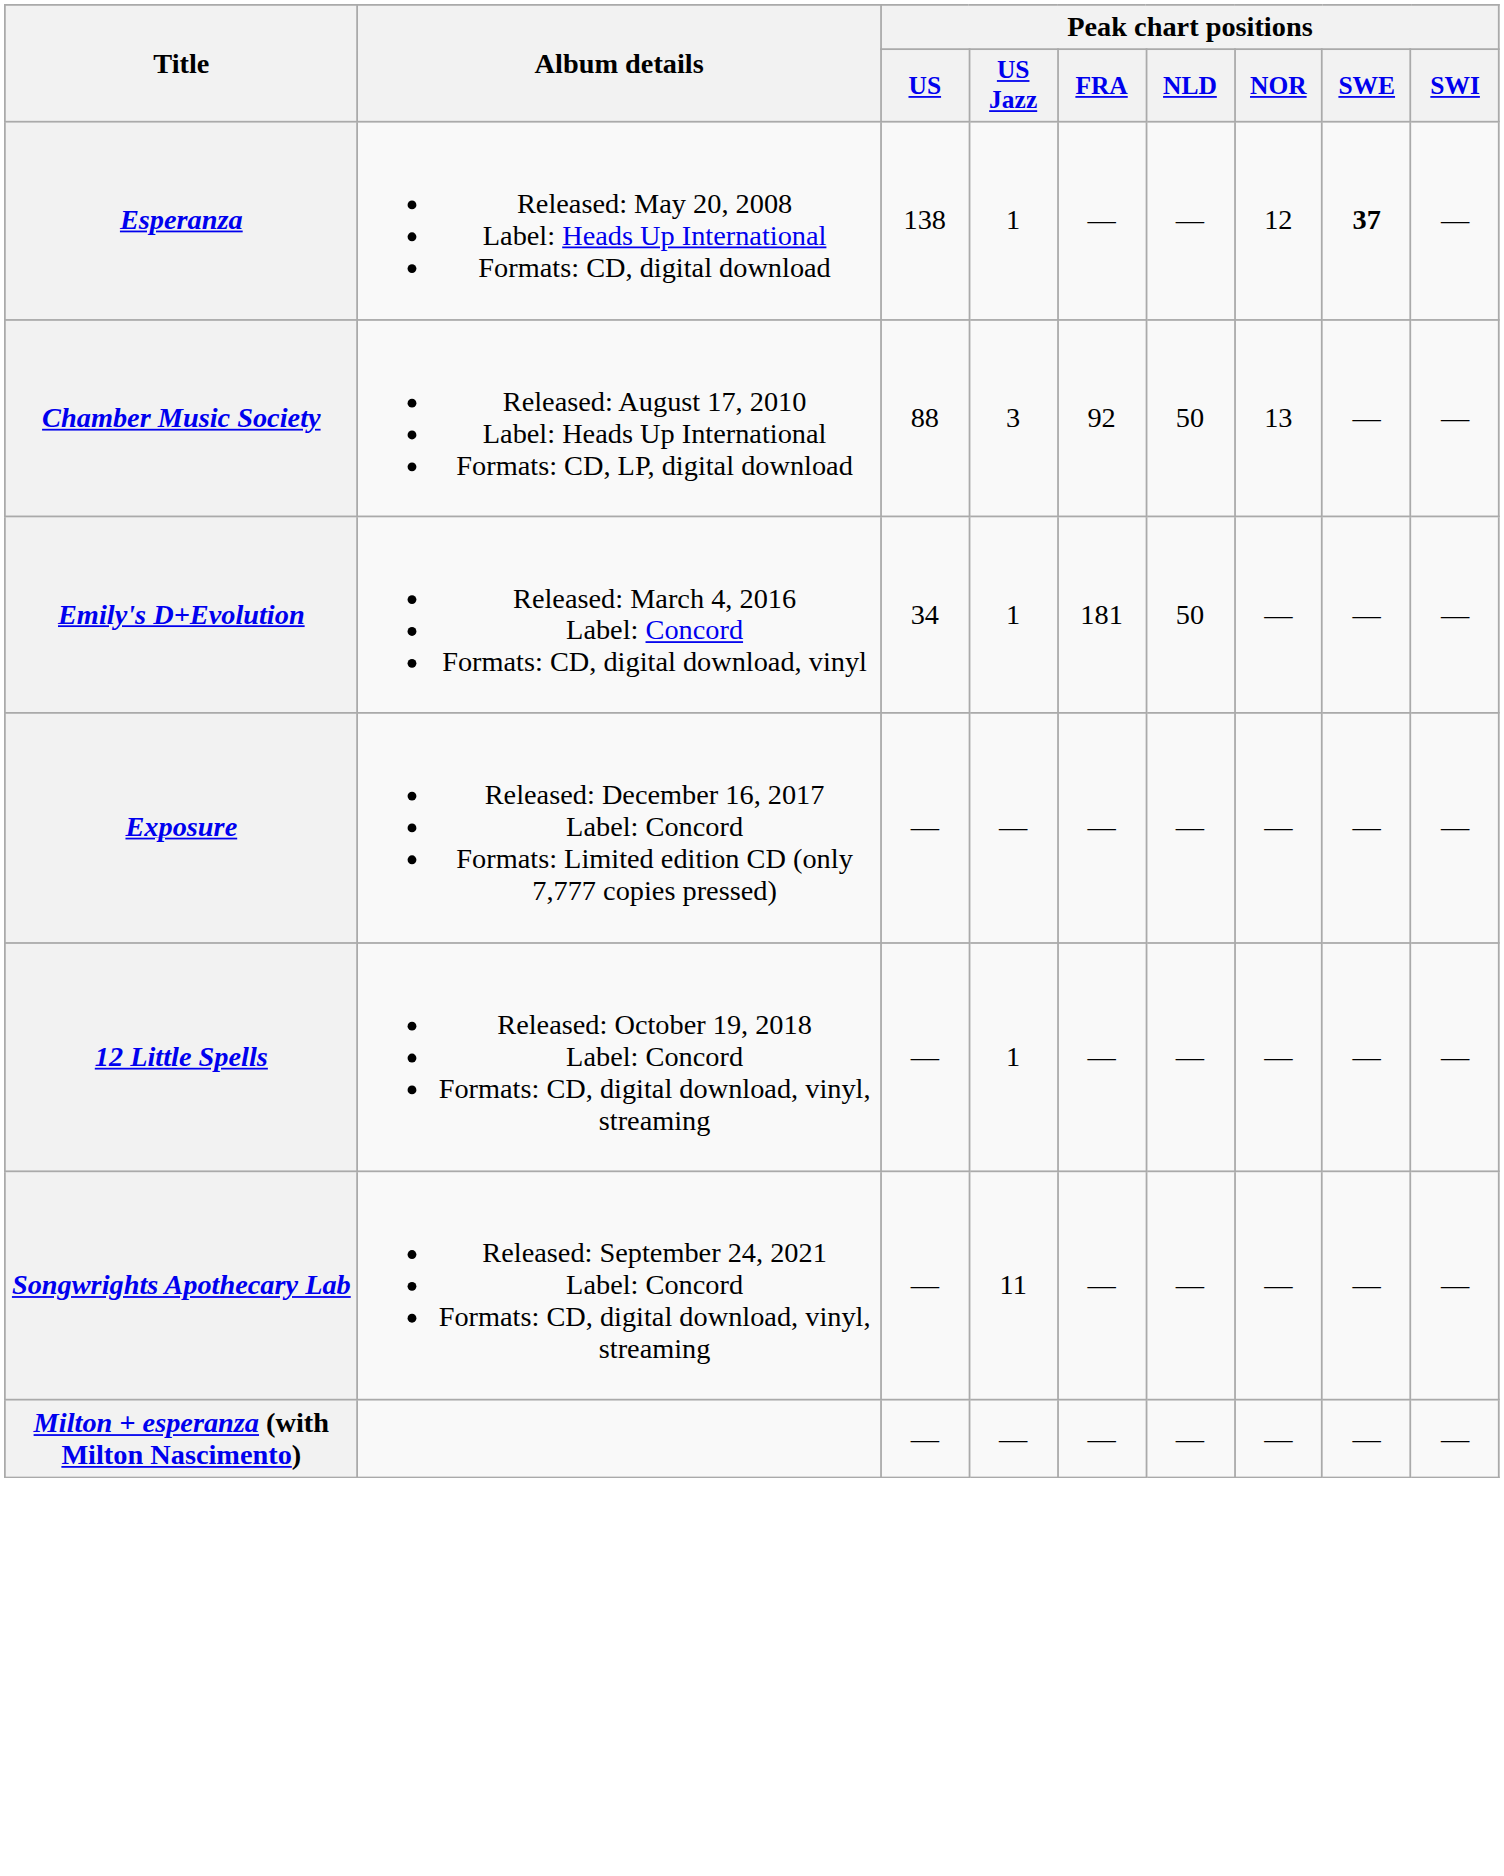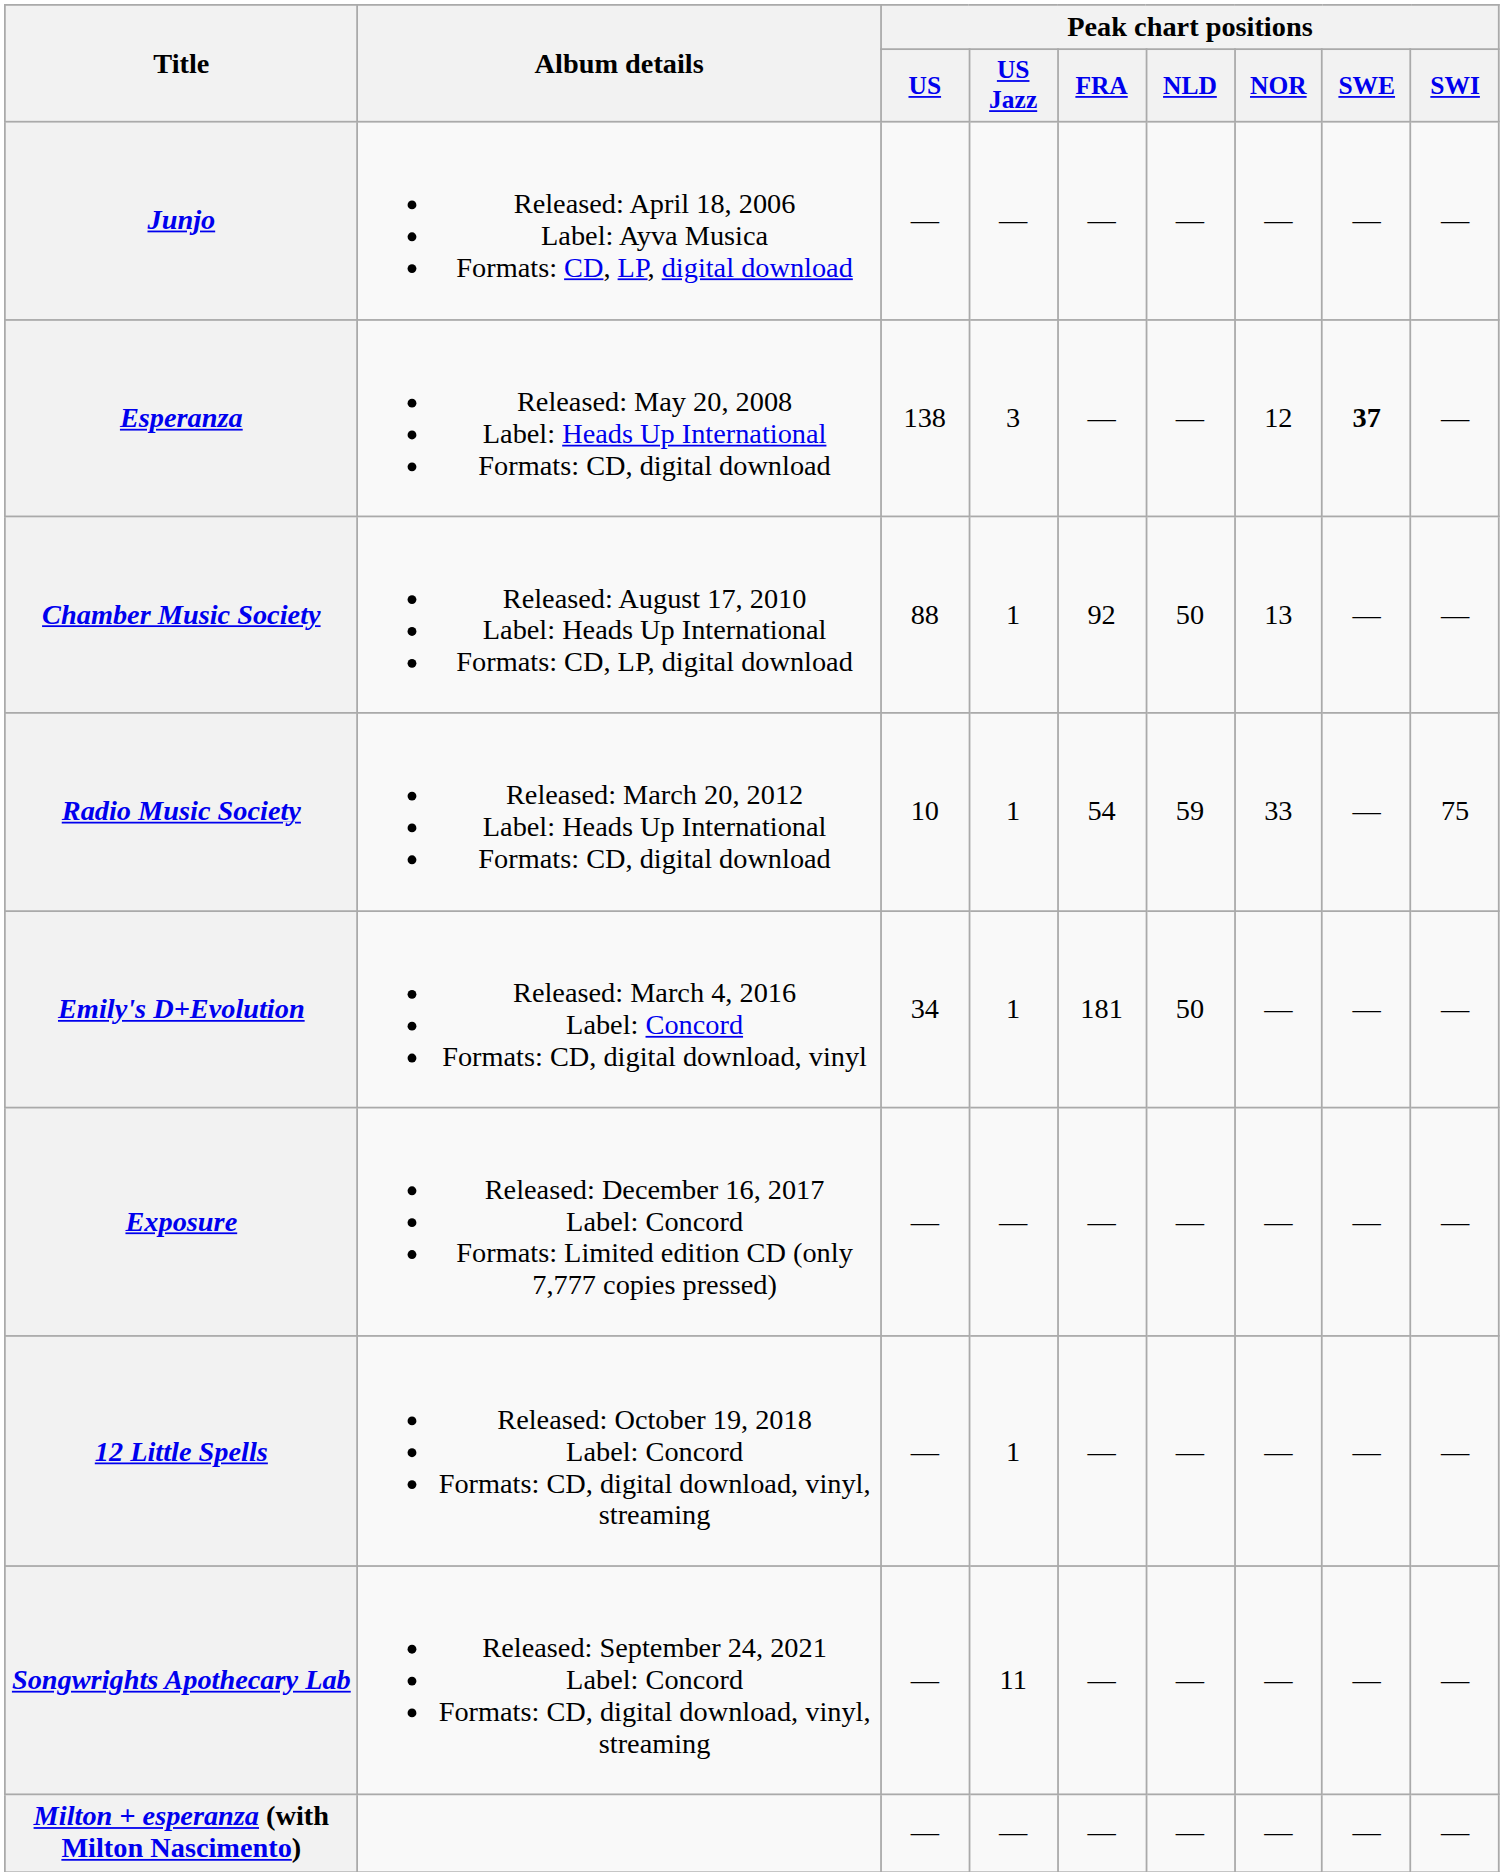+ row: Junjo | Released: April 18, 2006 Label: Ayva Musica Formats: CD, LP, digital download | — | — | — | — | — | — | —
Esperanza | Peak chart positions / US Jazz: 1 -> 3
Chamber Music Society | Peak chart positions / US Jazz: 3 -> 1
+ row: Radio Music Society | Released: March 20, 2012 Label: Heads Up International Formats: CD, digital download | 10 | 1 | 54 | 59 | 33 | — | 75
